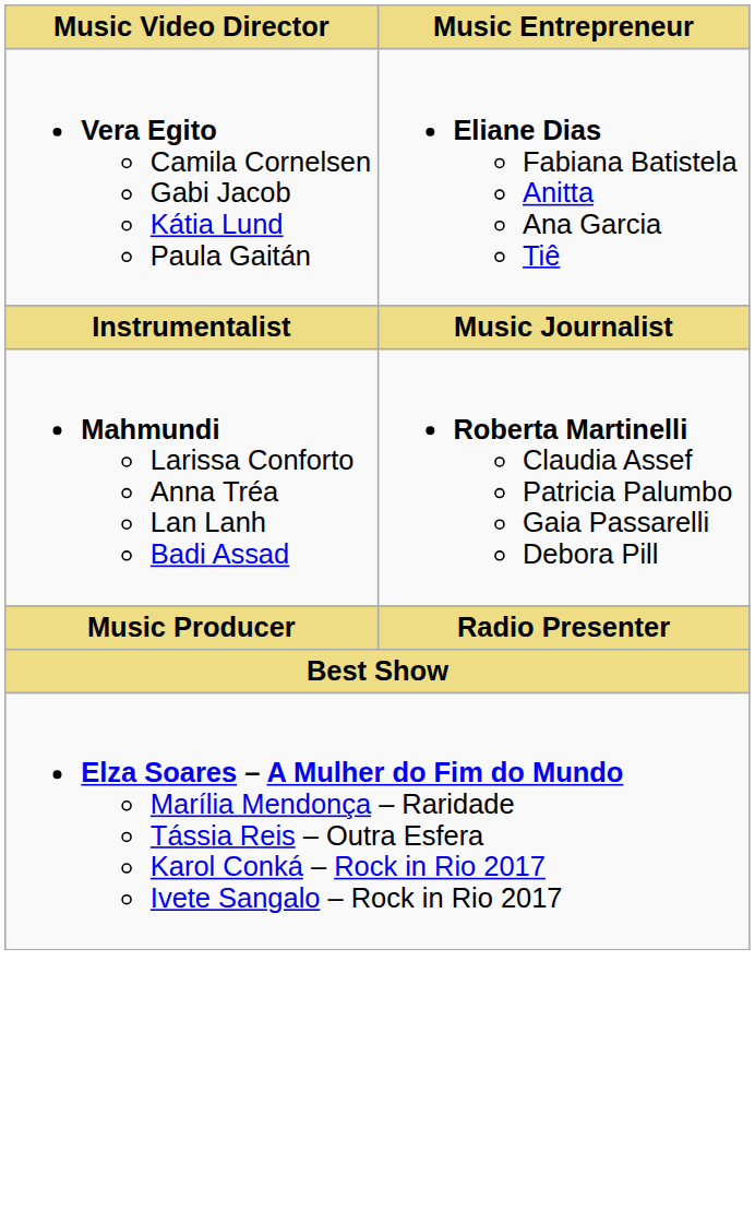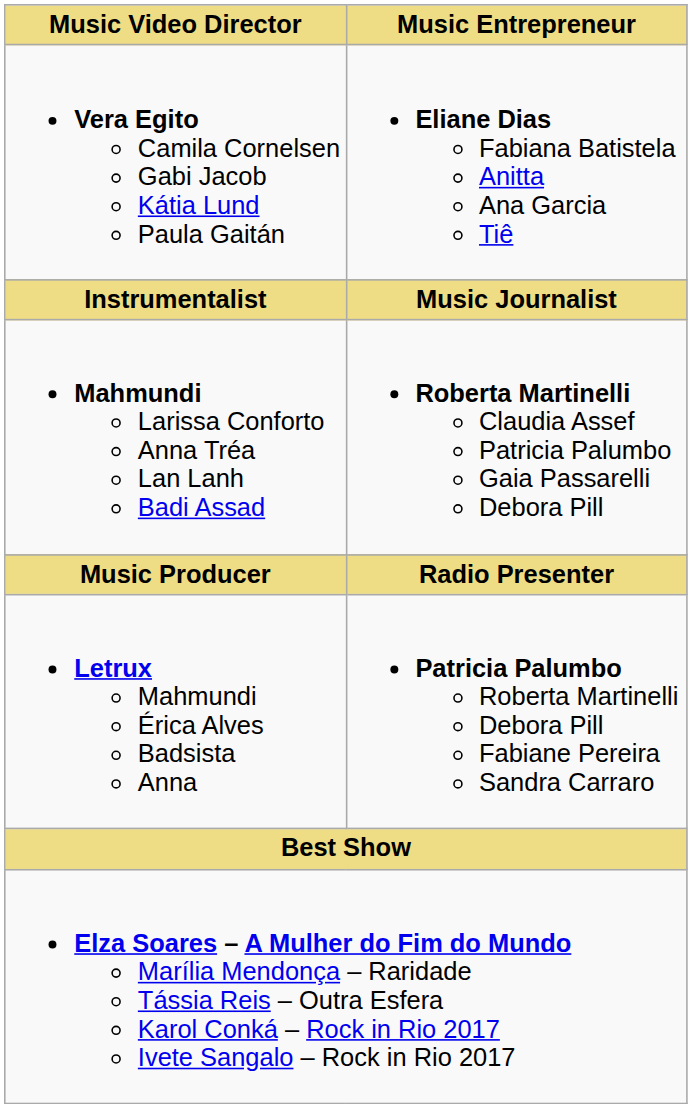+ row: Letrux Mahmundi Érica Alves Badsista Anna | Patricia Palumbo Roberta Martinelli Debora Pill Fabiane Pereira Sandra Carraro
